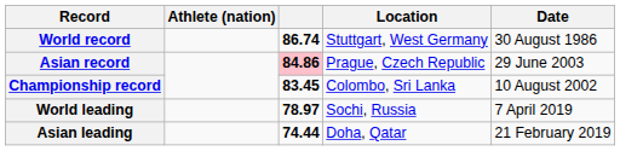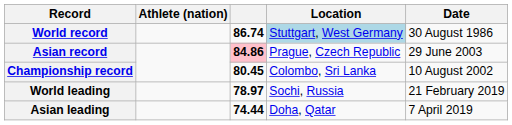World record | Location: no background -> lightblue background
Championship record | column 3: 83.45 -> 80.45
World leading | Date: 7 April 2019 -> 21 February 2019
Asian leading | Date: 21 February 2019 -> 7 April 2019
